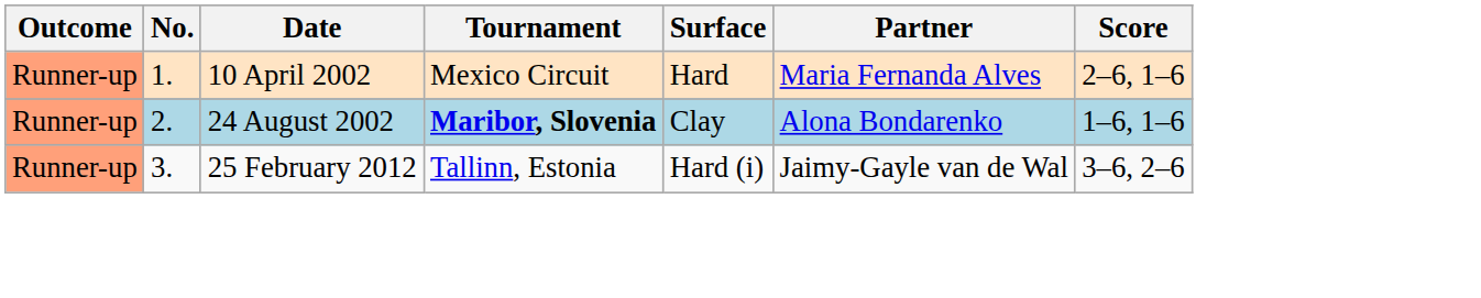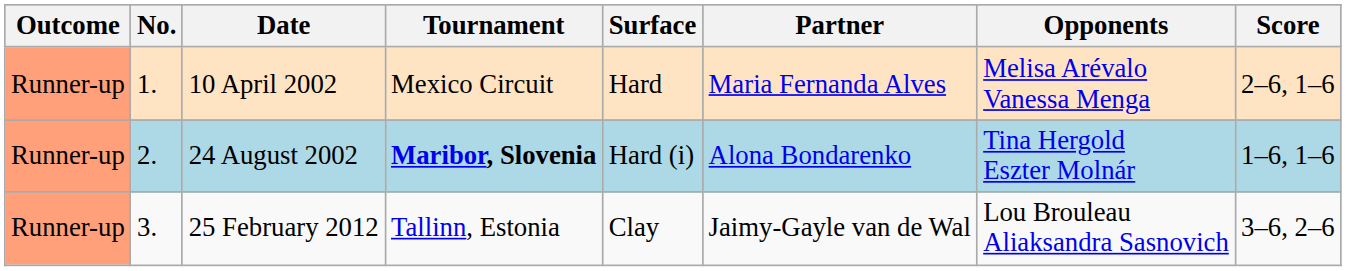+ column: Opponents | Melisa Arévalo Vanessa Menga | Tina Hergold Eszter Molnár | Lou Brouleau Aliaksandra Sasnovich
24 August 2002 | Surface: Clay -> Hard (i)
25 February 2012 | Surface: Hard (i) -> Clay
